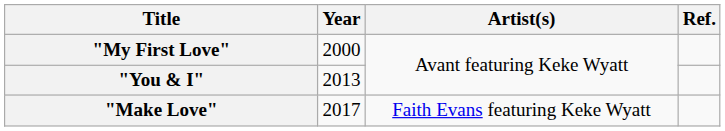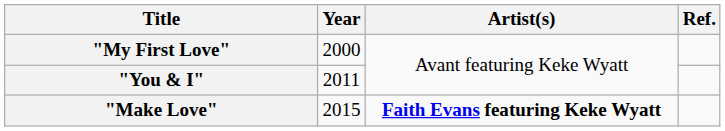"You & I" | Year: 2013 -> 2011
"Make Love" | Year: 2017 -> 2015
"Make Love" | Artist(s): normal -> bold
